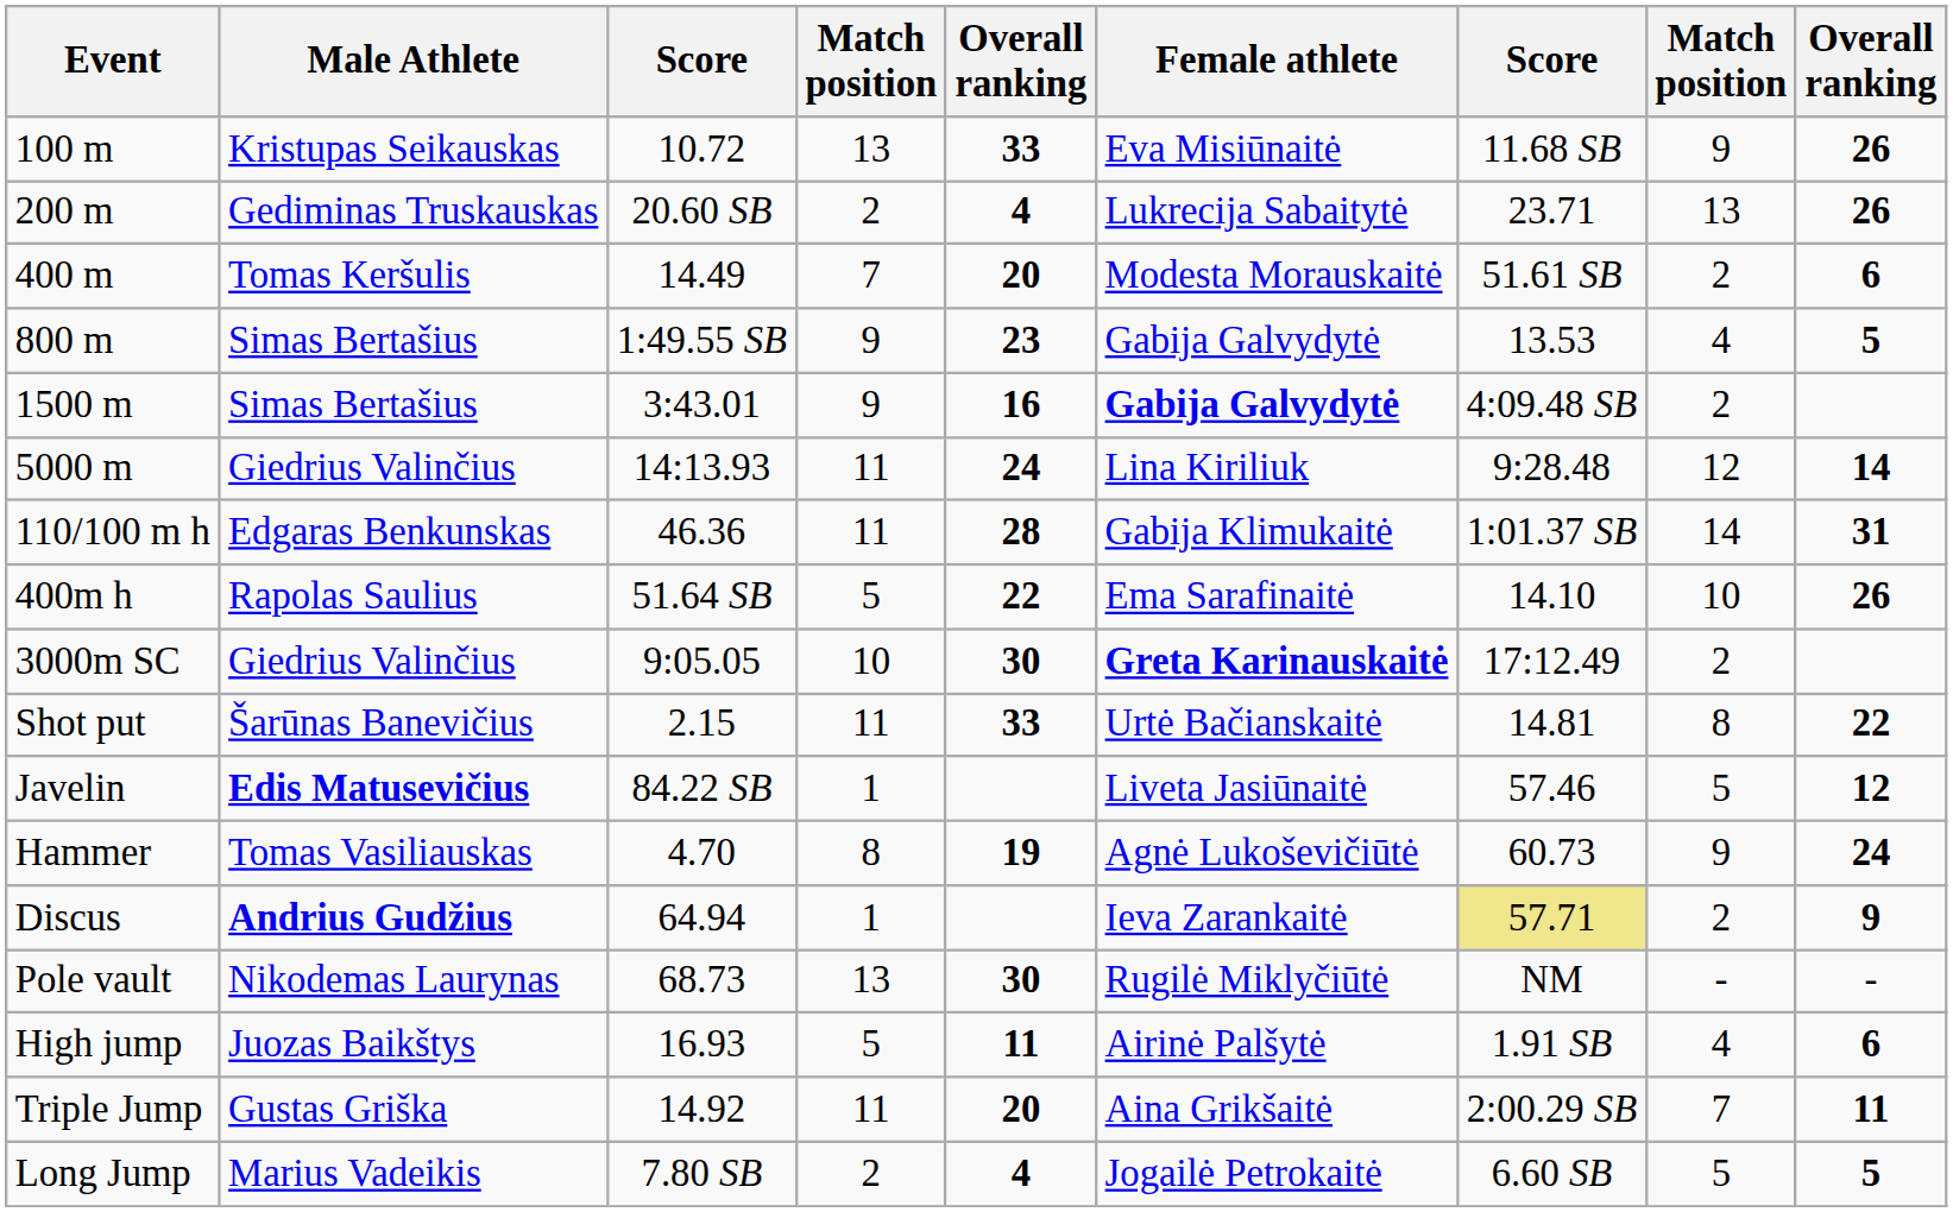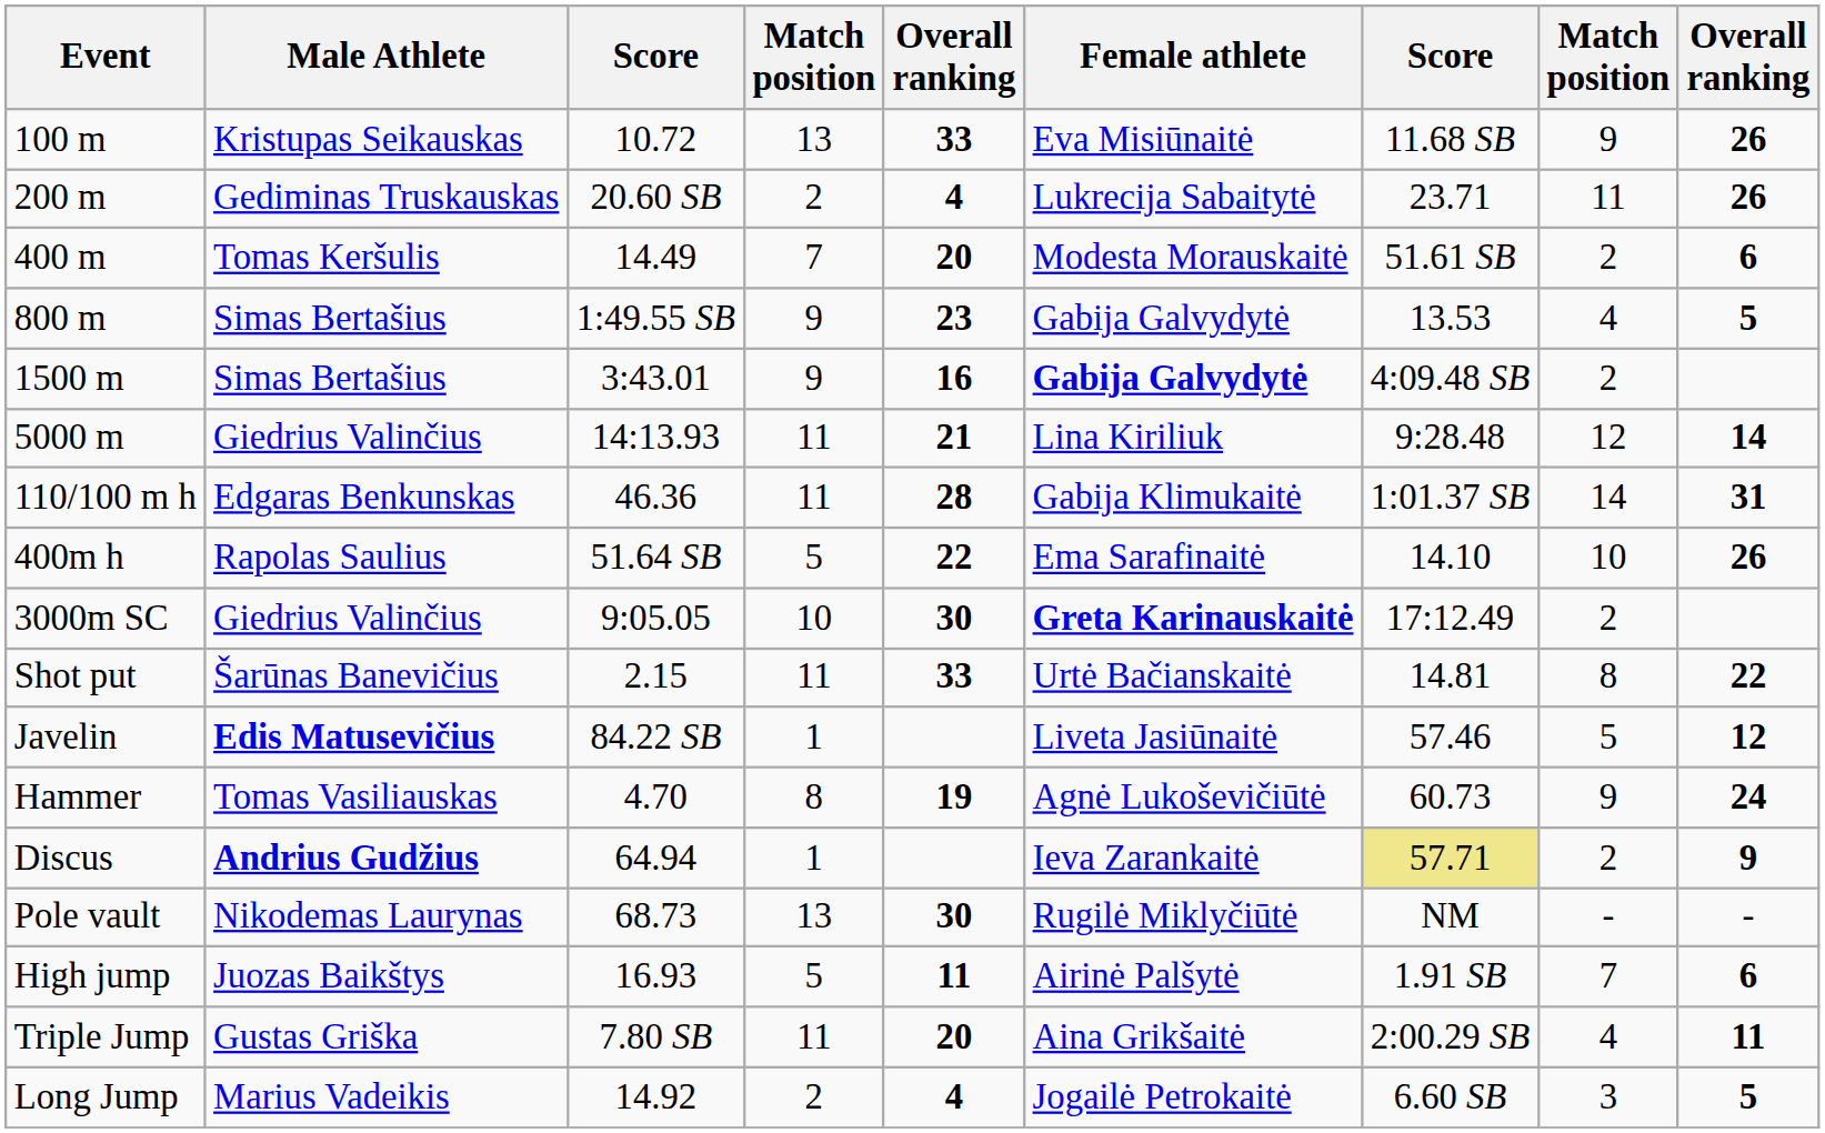200 m | column 8: 13 -> 11
5000 m | column 5: 24 -> 21
High jump | column 8: 4 -> 7
Triple Jump | column 3: 14.92 -> 7.80 SB
Triple Jump | column 8: 7 -> 4
Long Jump | column 3: 7.80 SB -> 14.92
Long Jump | column 8: 5 -> 3
